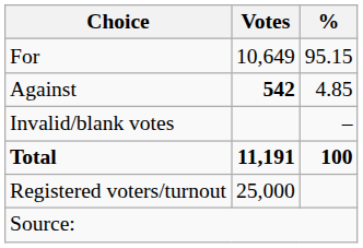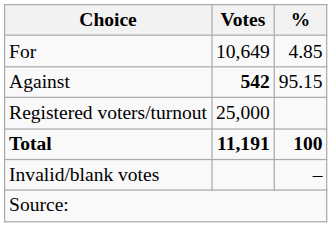For | %: 95.15 -> 4.85
Against | %: 4.85 -> 95.15
rows swapped: Invalid/blank votes <-> Registered voters/turnout
